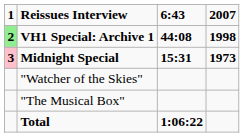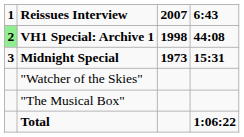columns swapped: 2007 <-> 6:43
Midnight Special | 1: pink background -> no background
